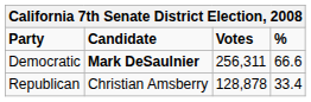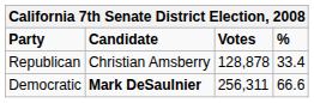rows swapped: Democratic <-> Republican
